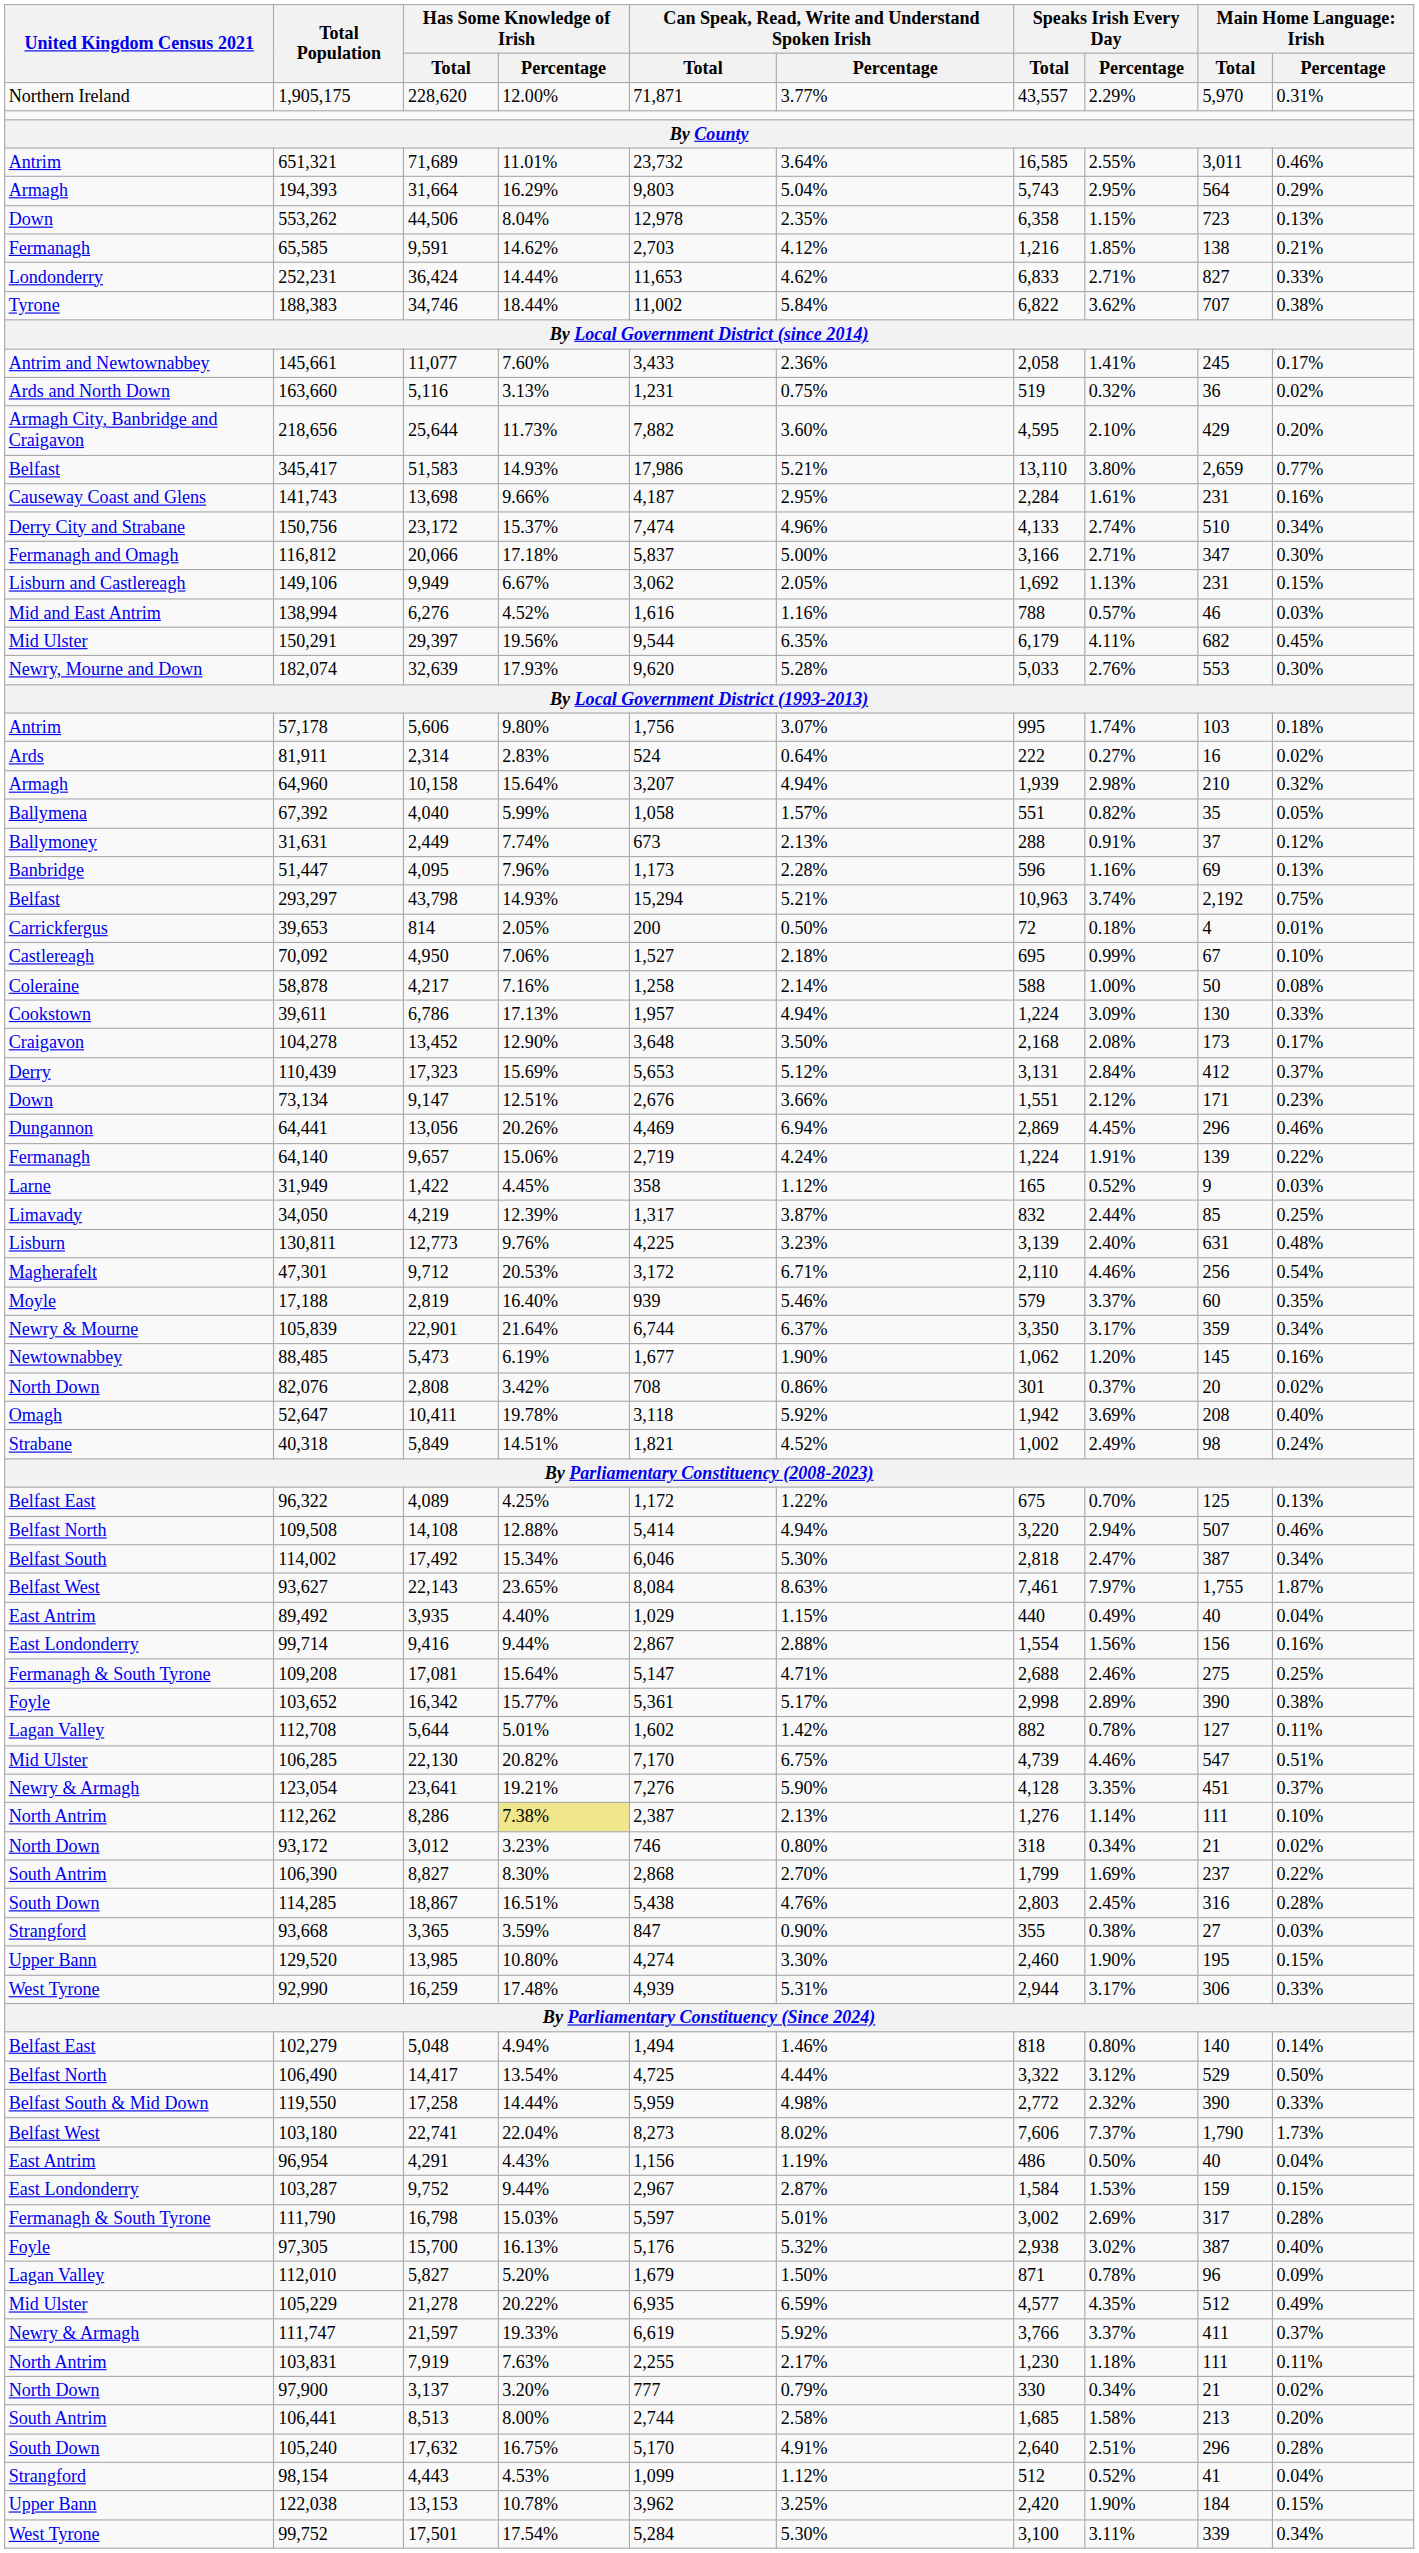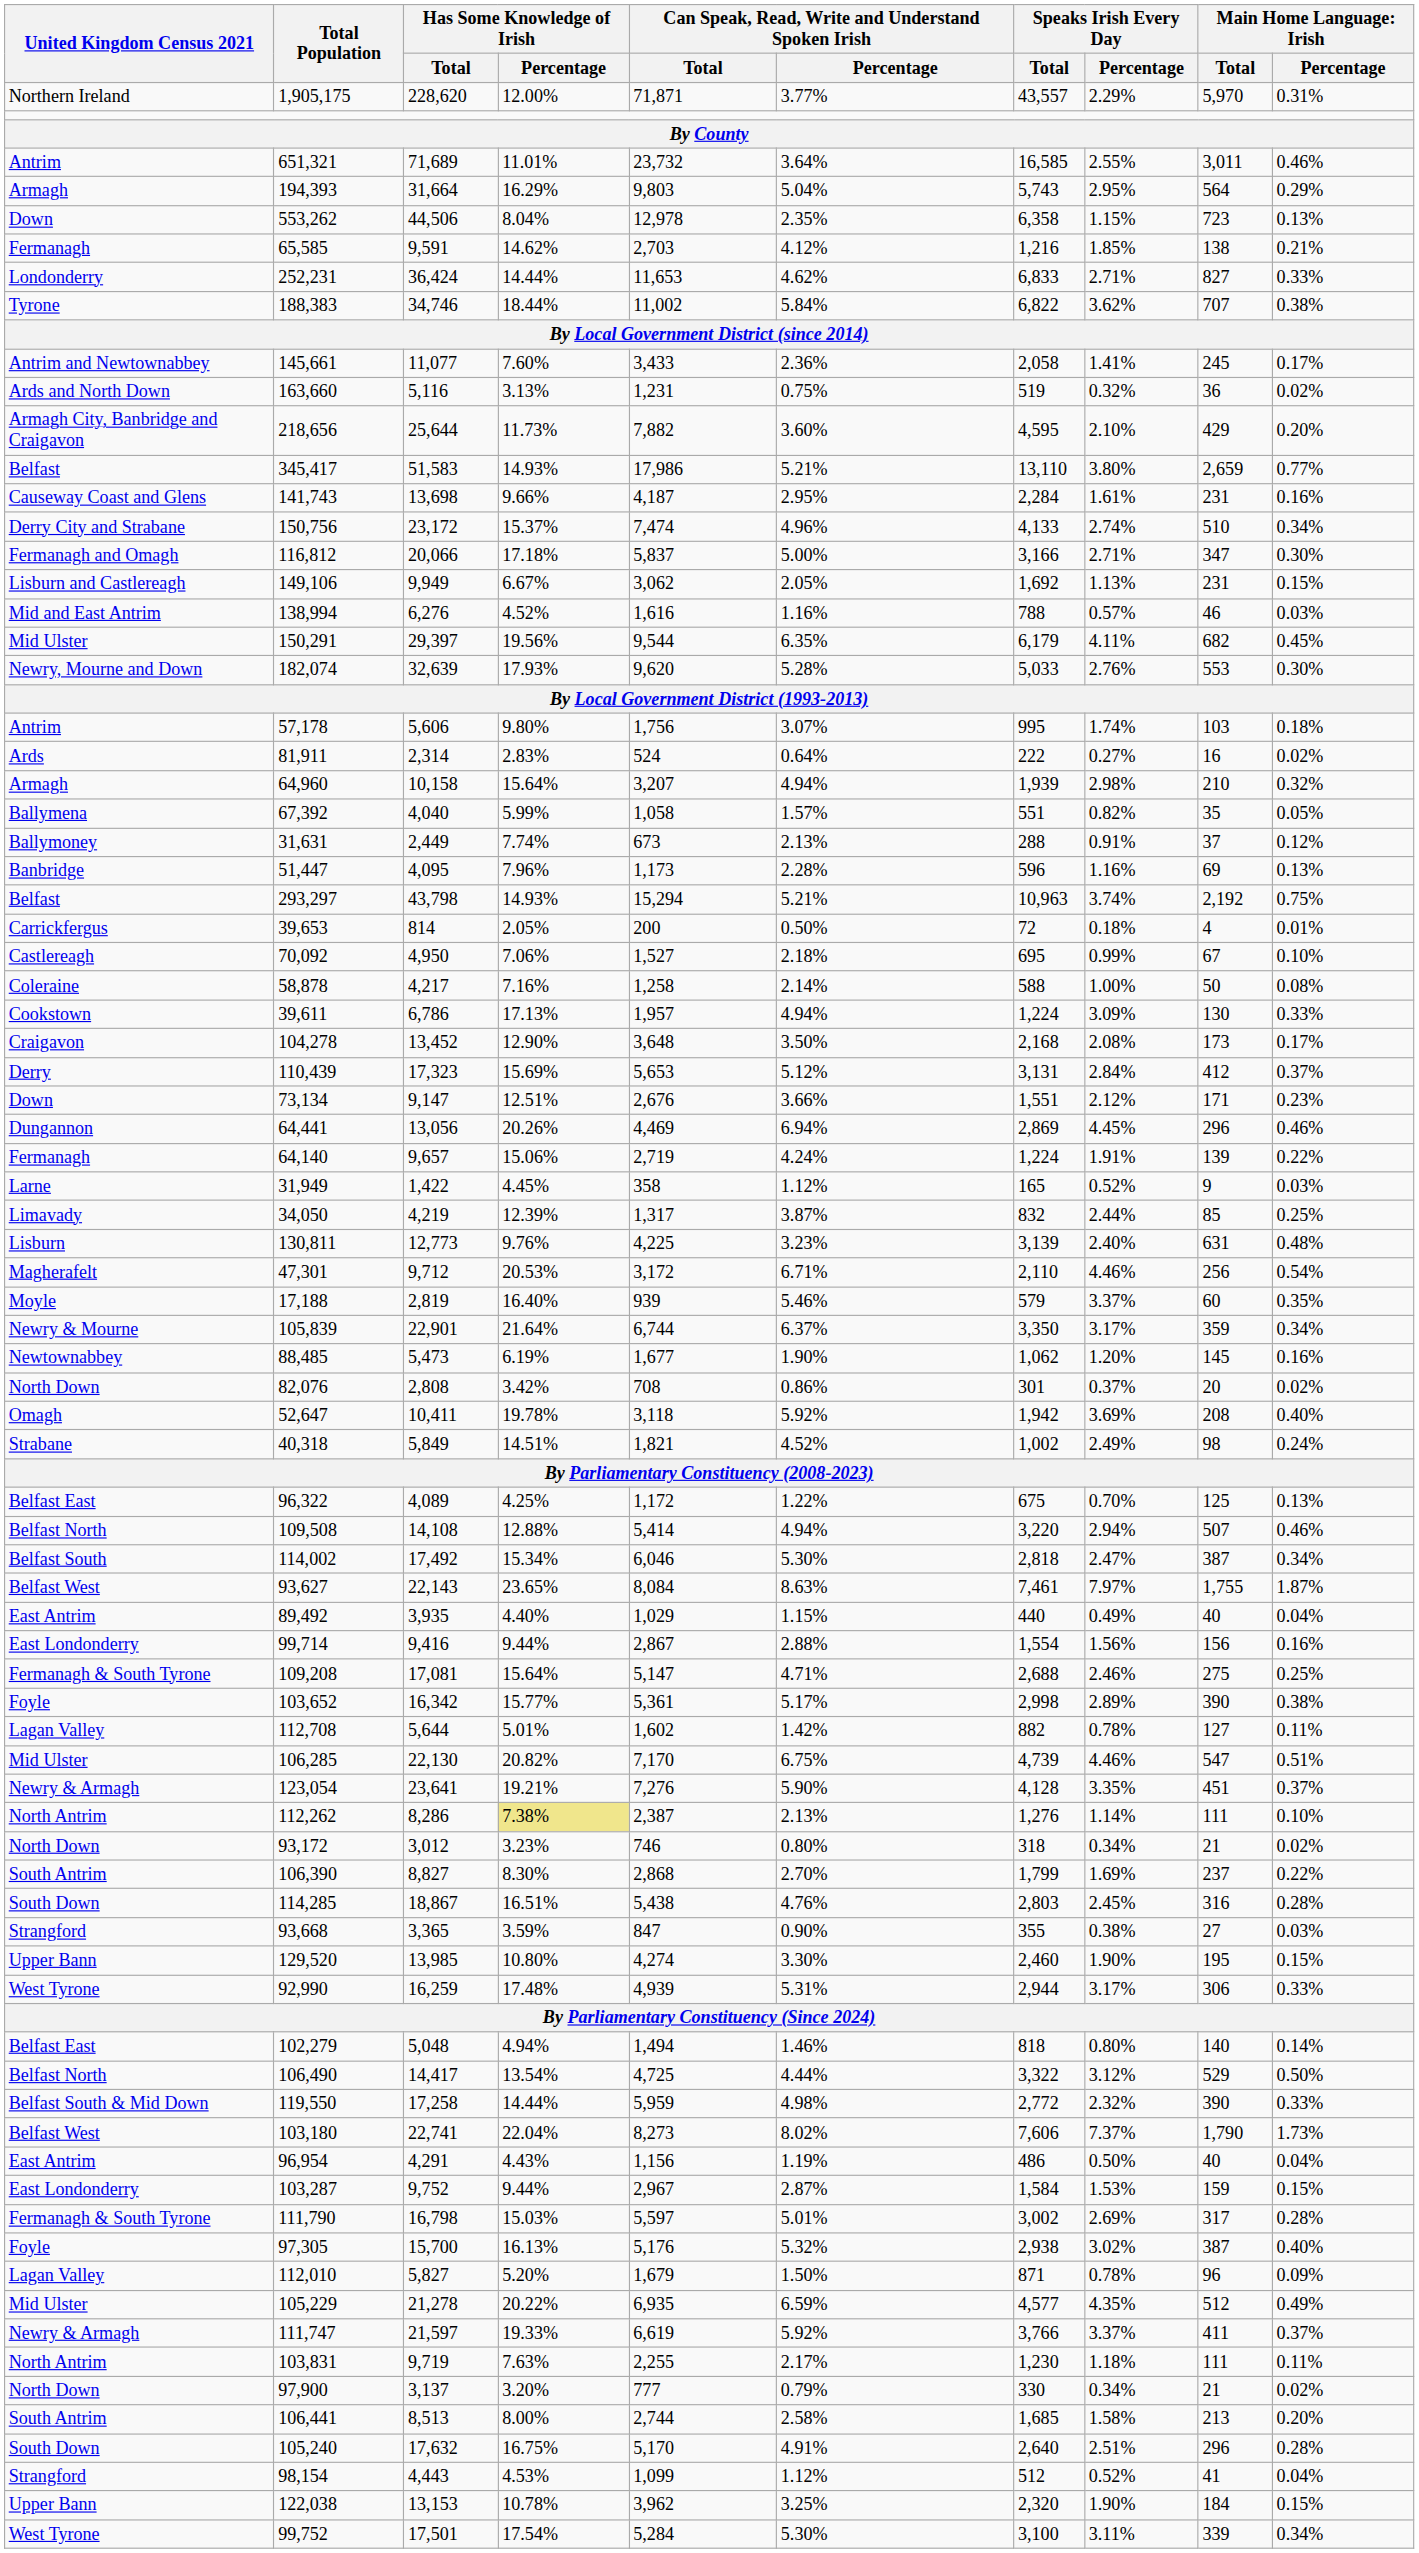103,831 | Has Some Knowledge of Irish / Total: 7,919 -> 9,719
122,038 | Speaks Irish Every Day / Total: 2,420 -> 2,320
